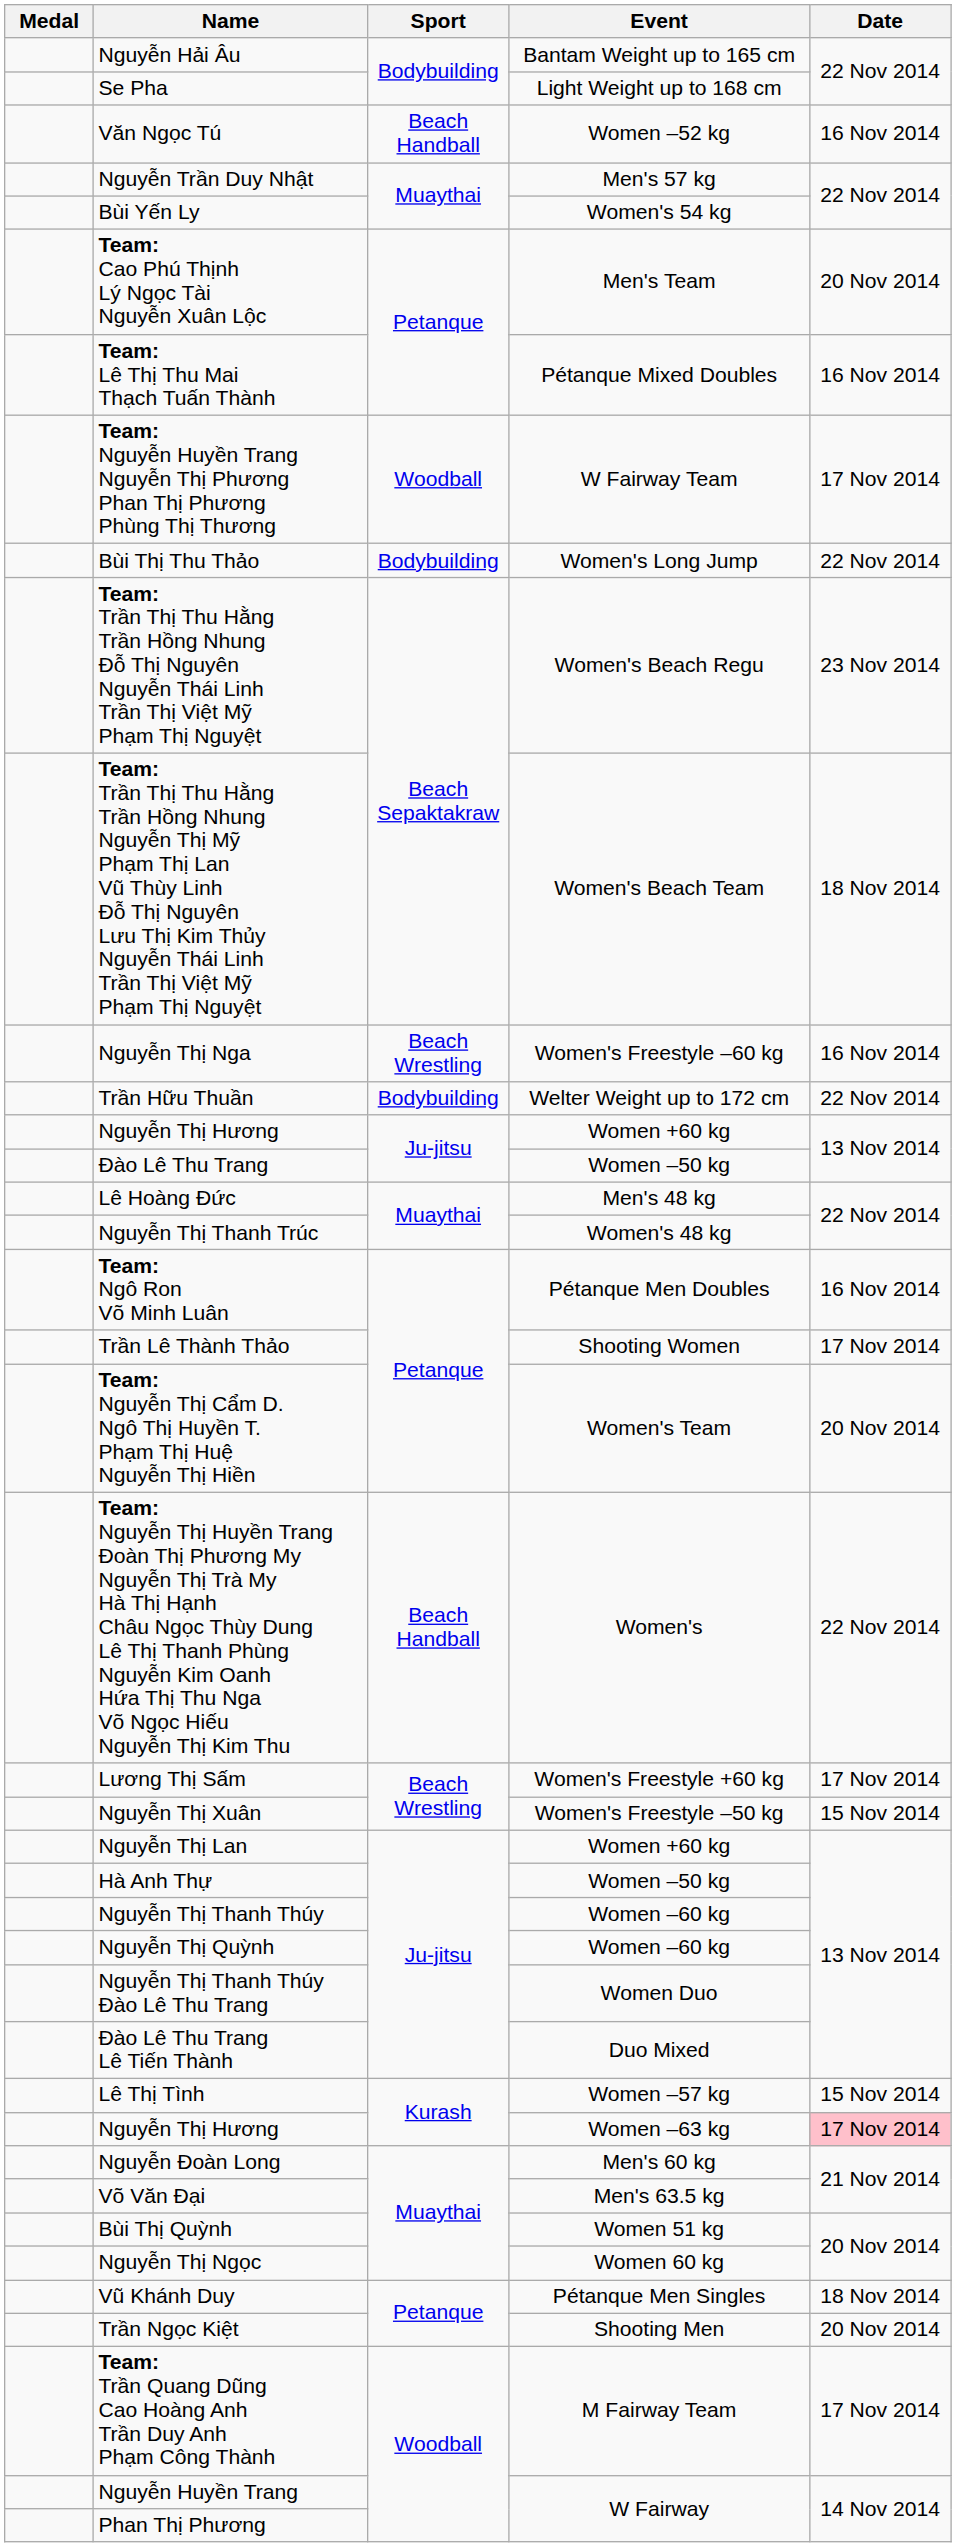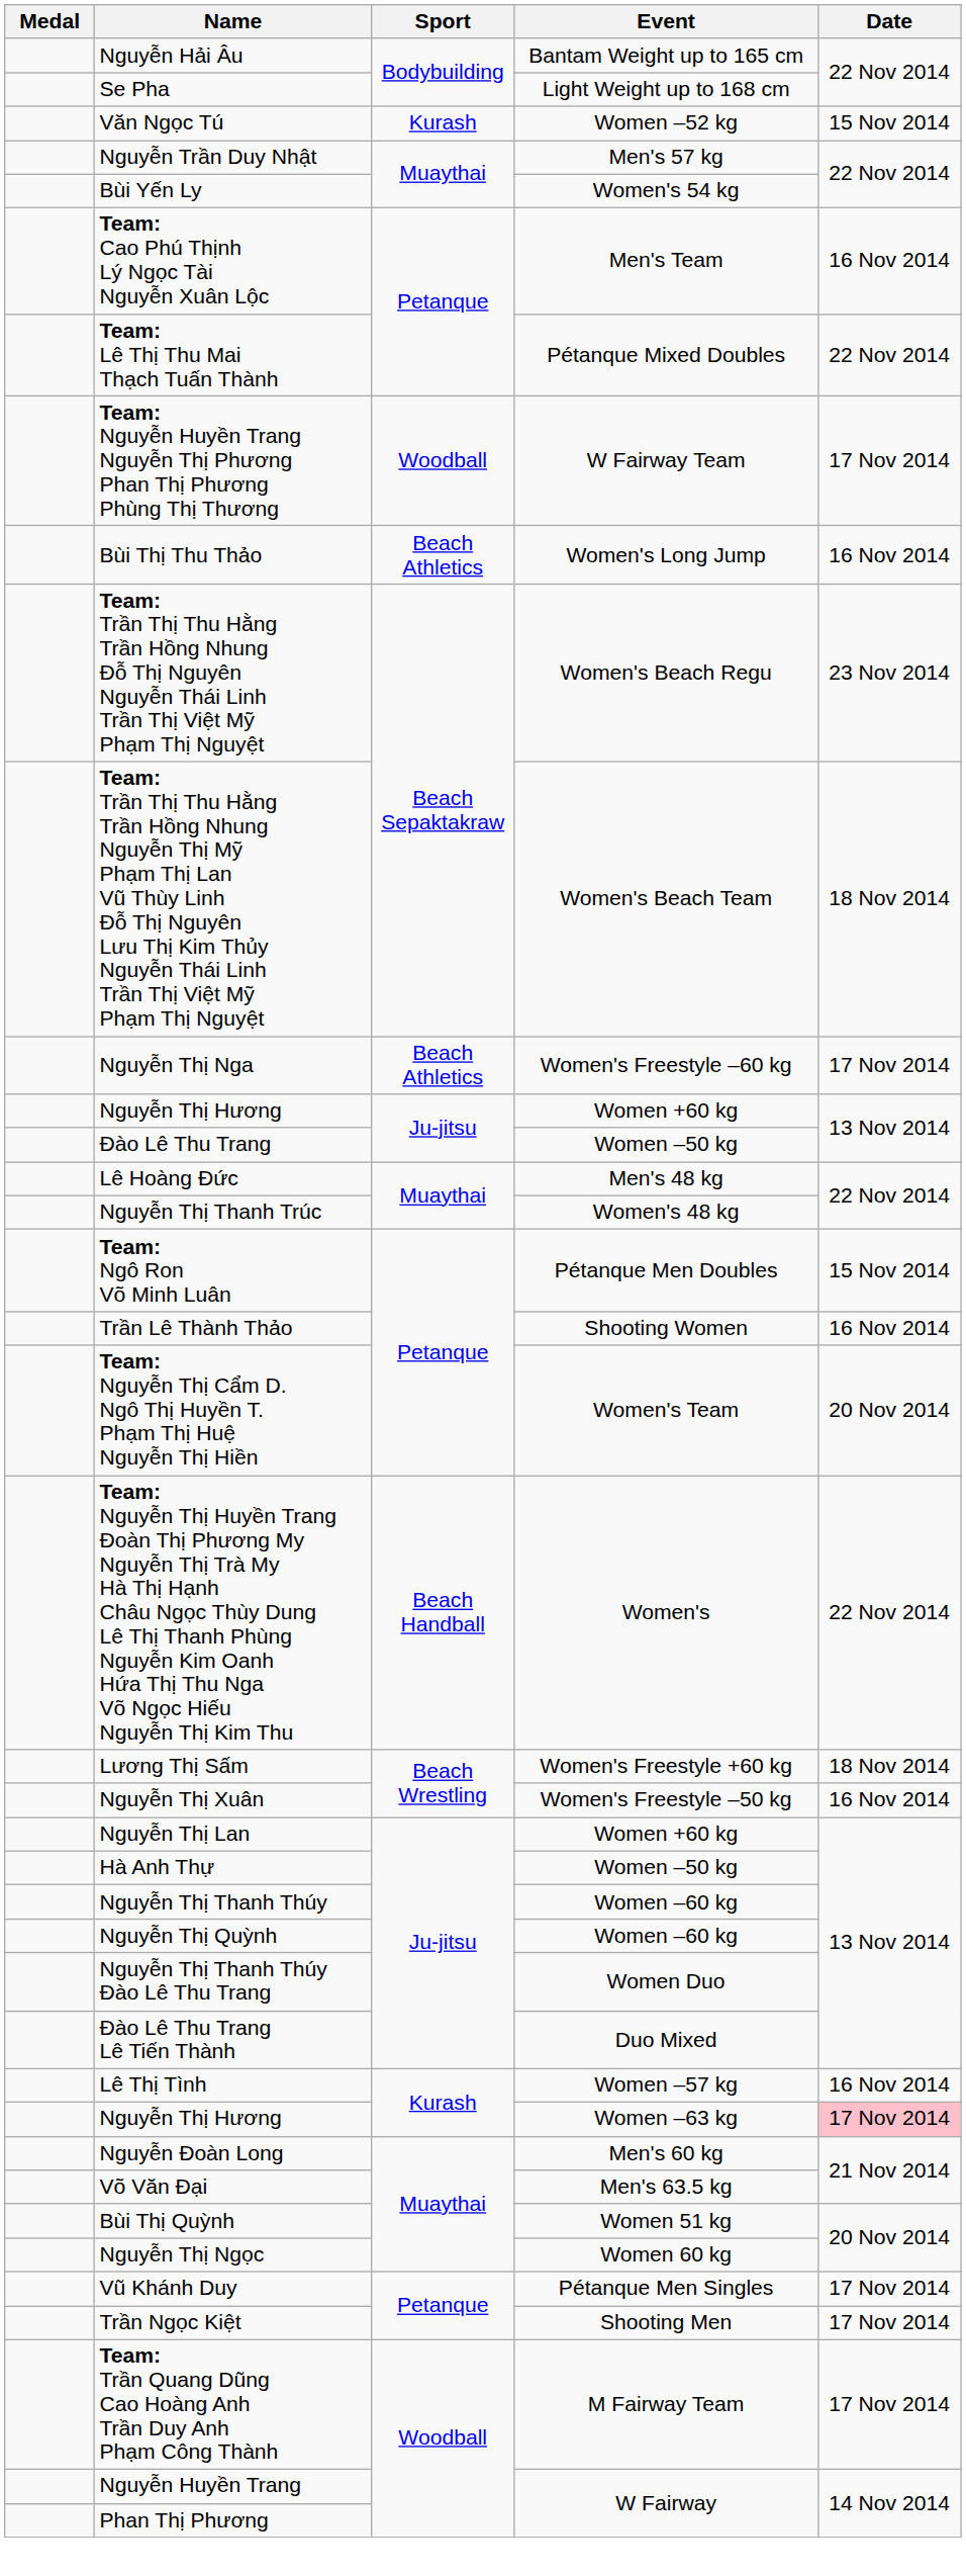Văn Ngọc Tú | Sport: Beach Handball -> Kurash
Văn Ngọc Tú | Date: 16 Nov 2014 -> 15 Nov 2014
Team: Cao Phú Thịnh Lý Ngọc Tài Nguyễn Xuân Lộc | Date: 20 Nov 2014 -> 16 Nov 2014
Team: Lê Thị Thu Mai Thạch Tuấn Thành | Date: 16 Nov 2014 -> 22 Nov 2014
Bùi Thị Thu Thảo | Sport: Bodybuilding -> Beach Athletics
Bùi Thị Thu Thảo | Date: 22 Nov 2014 -> 16 Nov 2014
Nguyễn Thị Nga | Sport: Beach Wrestling -> Beach Athletics
Nguyễn Thị Nga | Date: 16 Nov 2014 -> 17 Nov 2014
- row: Trần Hữu Thuần | Bodybuilding | Welter Weight up to 172 cm | 22 Nov 2014
Team: Ngô Ron Võ Minh Luân | Date: 16 Nov 2014 -> 15 Nov 2014
Trần Lê Thành Thảo | Date: 17 Nov 2014 -> 16 Nov 2014
Lương Thị Sấm | Date: 17 Nov 2014 -> 18 Nov 2014
Nguyễn Thị Xuân | Date: 15 Nov 2014 -> 16 Nov 2014
Lê Thị Tình | Date: 15 Nov 2014 -> 16 Nov 2014
Vũ Khánh Duy | Date: 18 Nov 2014 -> 17 Nov 2014
Trần Ngọc Kiệt | Date: 20 Nov 2014 -> 17 Nov 2014
